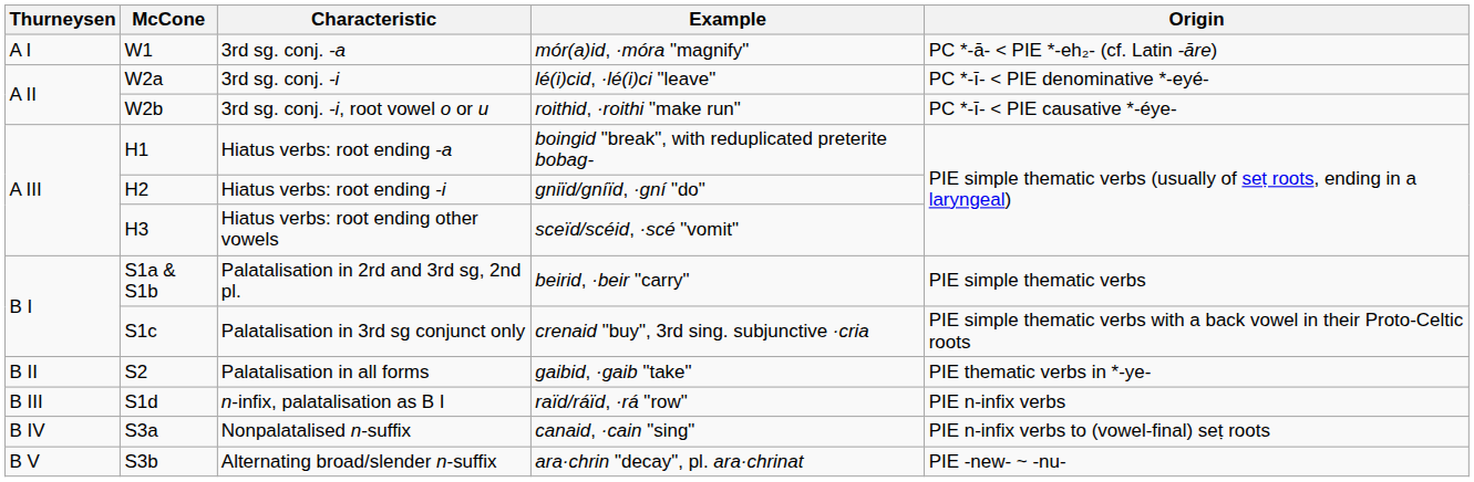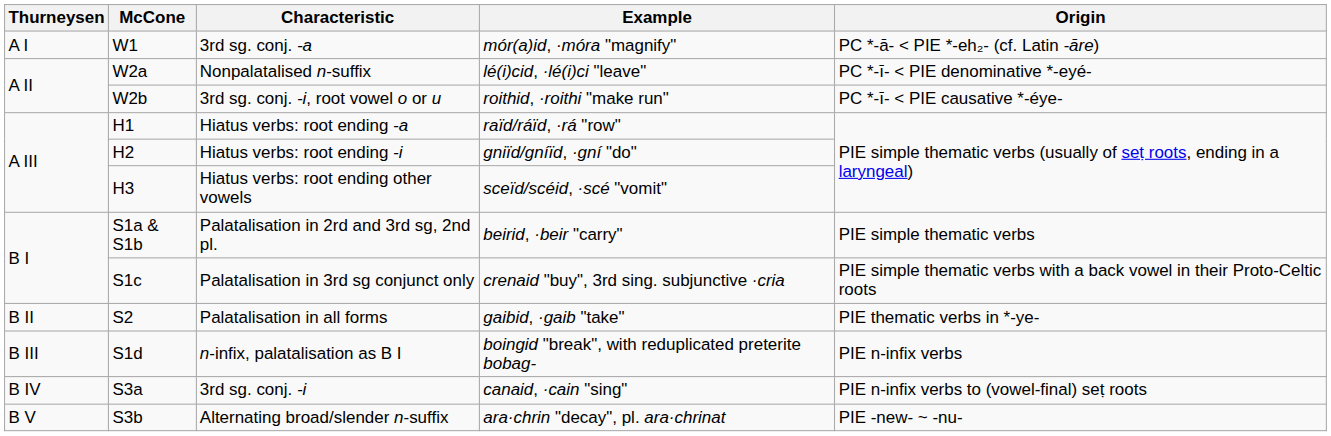W2a | Characteristic: 3rd sg. conj. -i -> Nonpalatalised n-suffix
H1 | Example: boingid "break", with reduplicated preterite bobag- -> raïd/ráïd, ·rá "row"
S1d | Example: raïd/ráïd, ·rá "row" -> boingid "break", with reduplicated preterite bobag-
S3a | Characteristic: Nonpalatalised n-suffix -> 3rd sg. conj. -i
